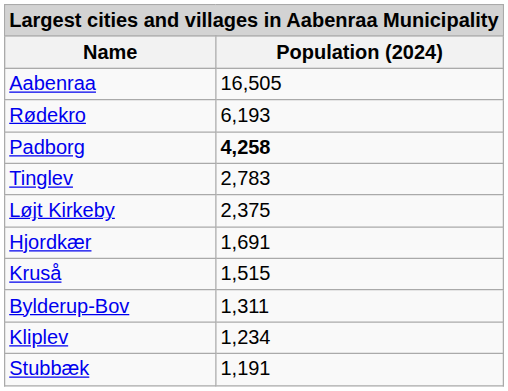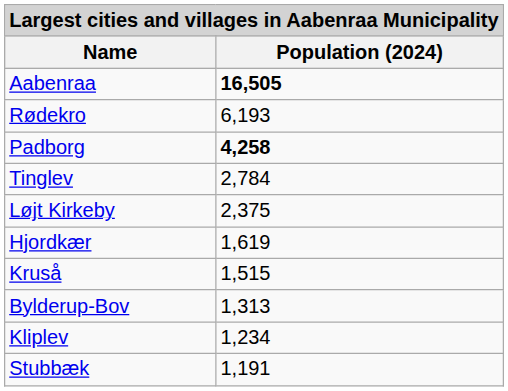Aabenraa | Population (2024): normal -> bold
Tinglev | Population (2024): 2,783 -> 2,784
Hjordkær | Population (2024): 1,691 -> 1,619
Bylderup-Bov | Population (2024): 1,311 -> 1,313
